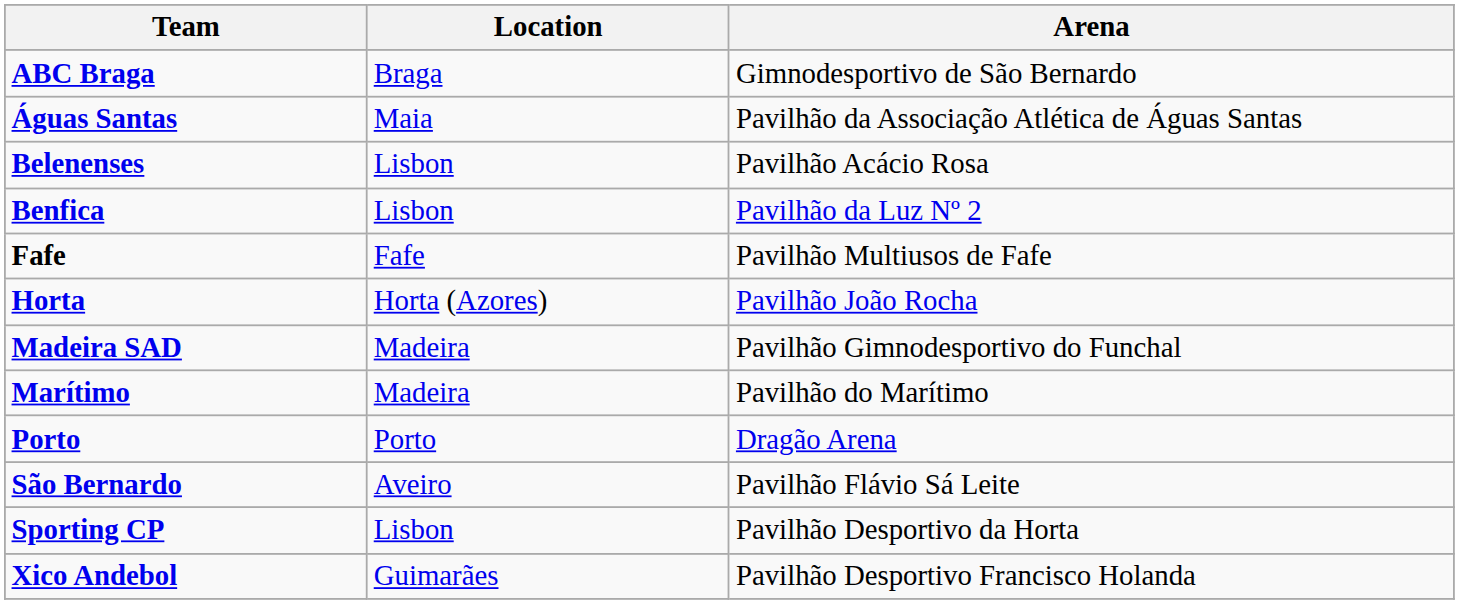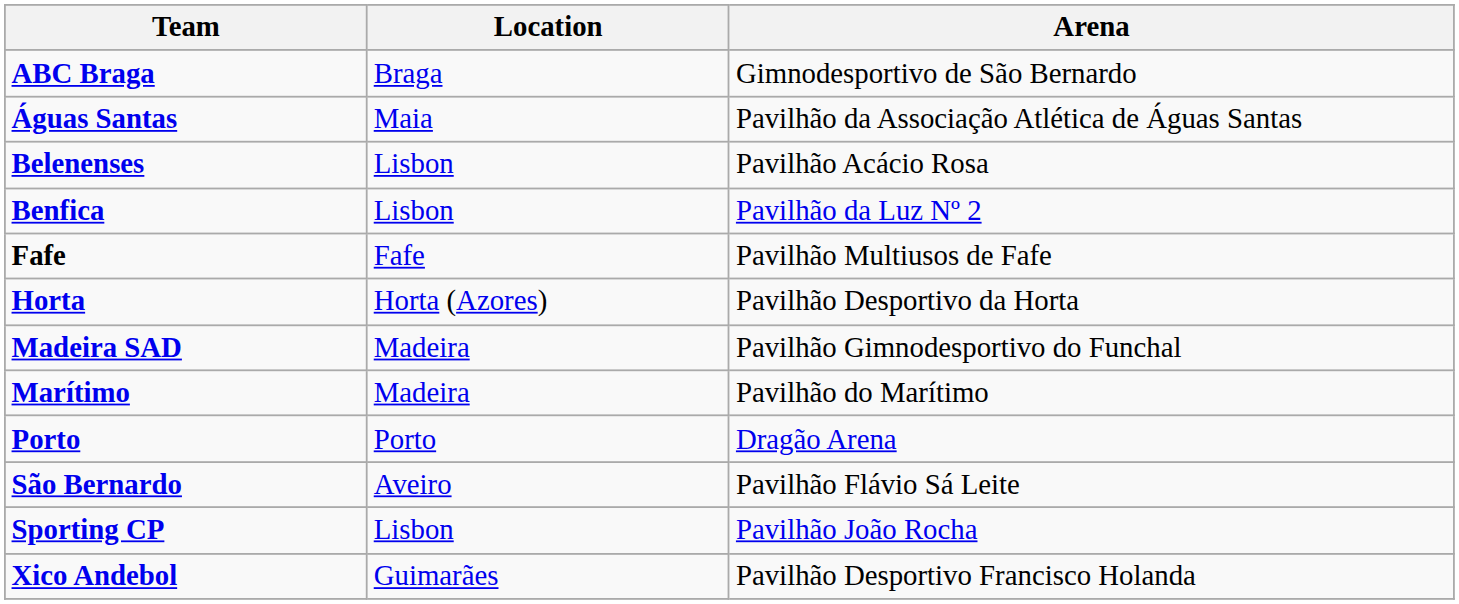Horta | Arena: Pavilhão João Rocha -> Pavilhão Desportivo da Horta
Sporting CP | Arena: Pavilhão Desportivo da Horta -> Pavilhão João Rocha
